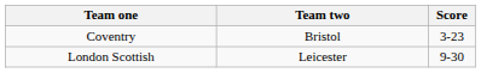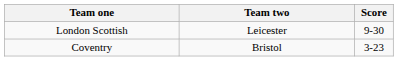rows swapped: London Scottish <-> Coventry
